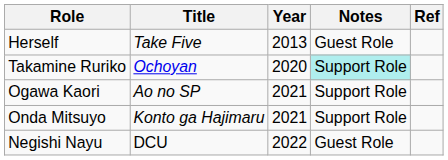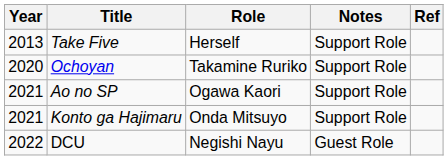columns swapped: Year <-> Role
Take Five | Notes: Guest Role -> Support Role
Ochoyan | Notes: paleturquoise background -> no background
